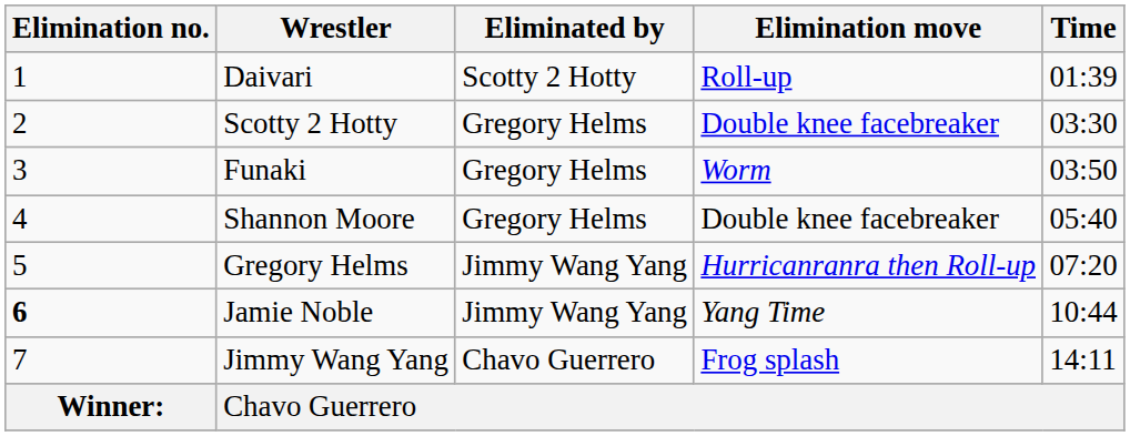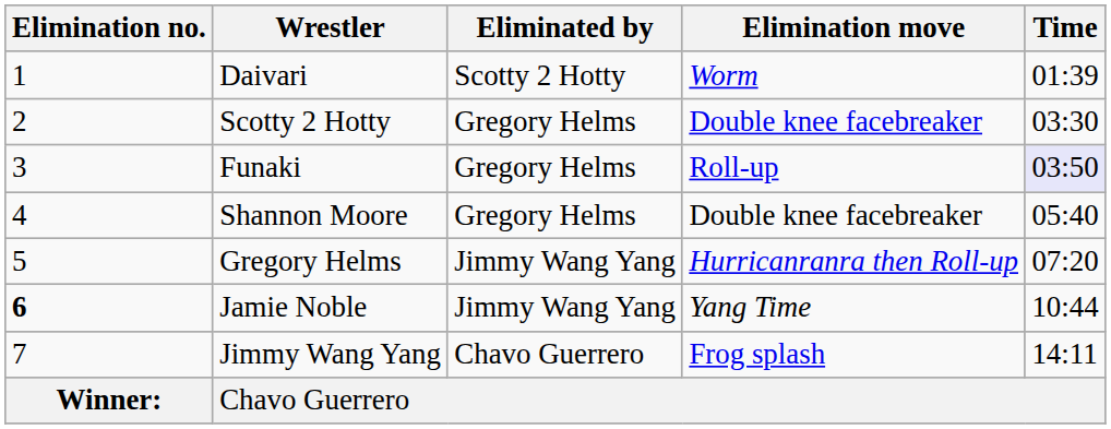Daivari | Elimination move: Roll-up -> Worm
Funaki | Elimination move: Worm -> Roll-up
Funaki | Time: no background -> lavender background
